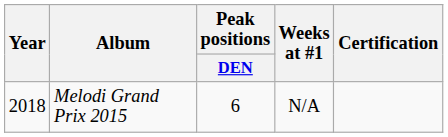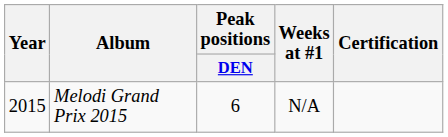Melodi Grand Prix 2015 | Year: 2018 -> 2015
